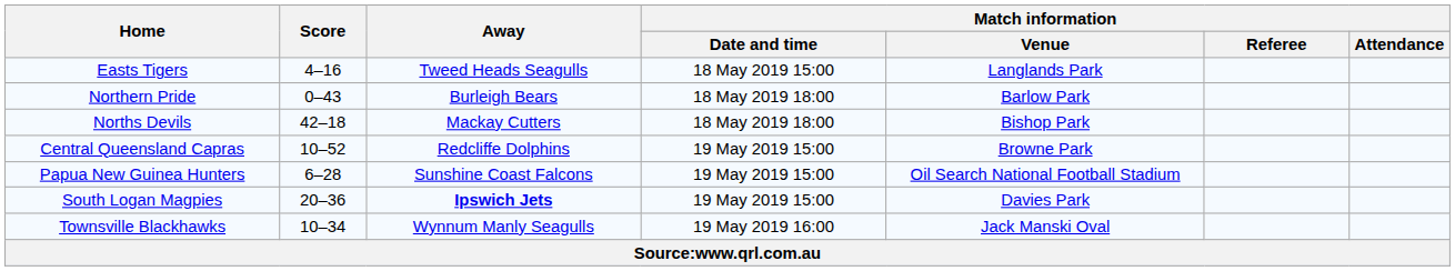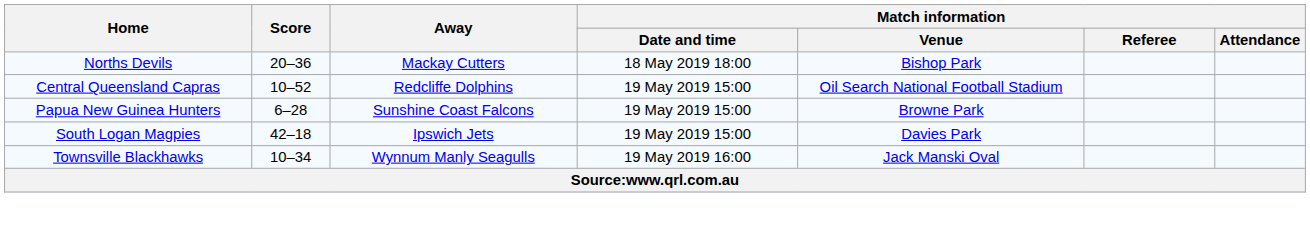- row: Easts Tigers | 4–16 | Tweed Heads Seagulls | 18 May 2019 15:00 | Langlands Park
- row: Northern Pride | 0–43 | Burleigh Bears | 18 May 2019 18:00 | Barlow Park
Norths Devils | Score: 42–18 -> 20–36
Central Queensland Capras | Match information / Venue: Browne Park -> Oil Search National Football Stadium
Papua New Guinea Hunters | Match information / Venue: Oil Search National Football Stadium -> Browne Park
South Logan Magpies | Score: 20–36 -> 42–18
South Logan Magpies | Away: bold -> normal
